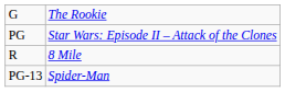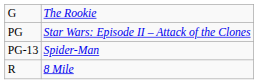rows swapped: PG-13 <-> R
